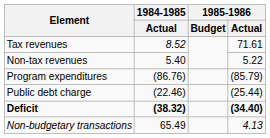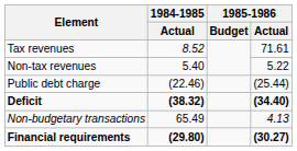- row: Program expenditures | (86.76) | (85.79)
+ row: Financial requirements | (29.80) | (30.27)
